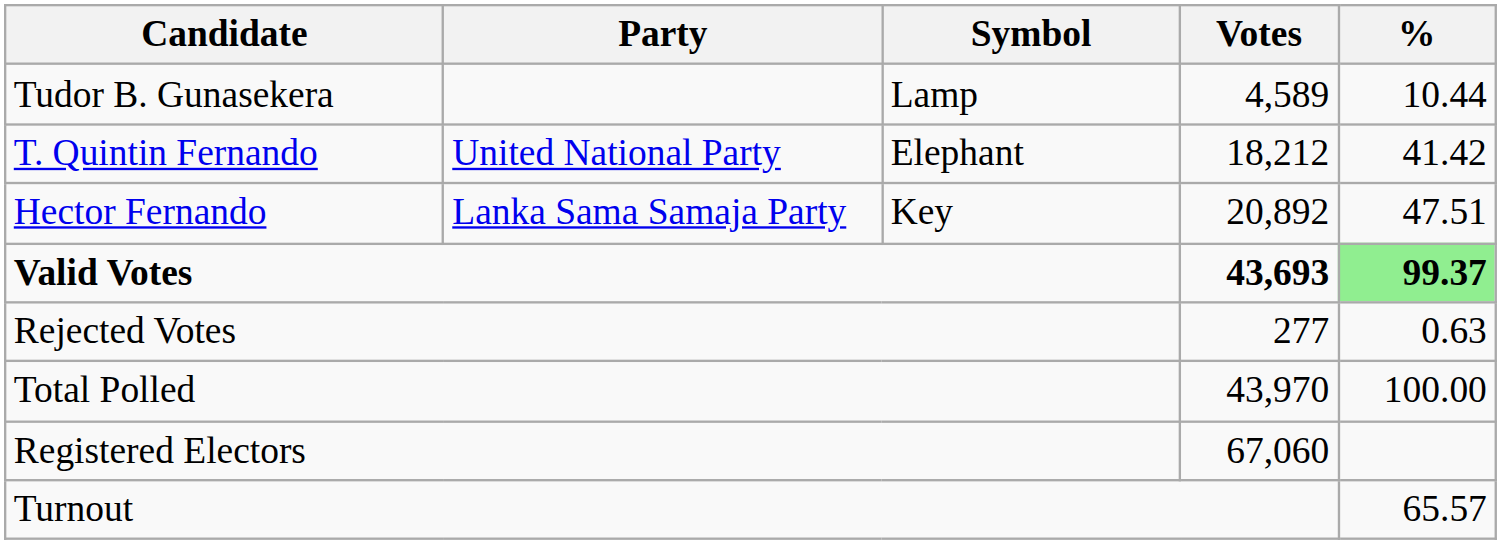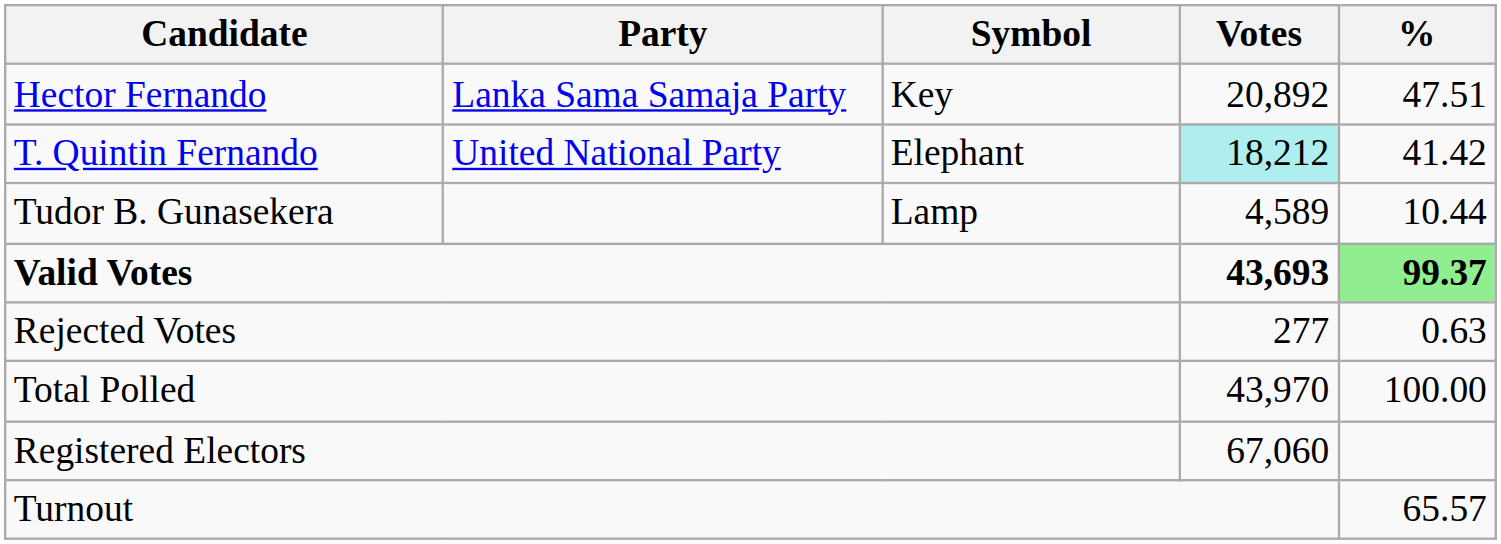rows swapped: Hector Fernando <-> Tudor B. Gunasekera
T. Quintin Fernando | Votes: no background -> paleturquoise background
